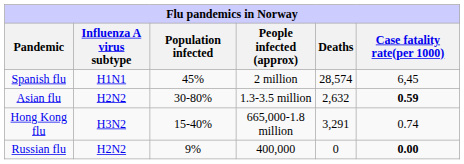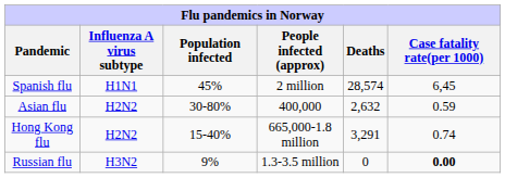Asian flu | People infected (approx): 1.3-3.5 million -> 400,000
Asian flu | Case fatality rate(per 1000): bold -> normal
Hong Kong flu | Influenza A virus subtype: H3N2 -> H2N2
Russian flu | Influenza A virus subtype: H2N2 -> H3N2
Russian flu | People infected (approx): 400,000 -> 1.3-3.5 million
